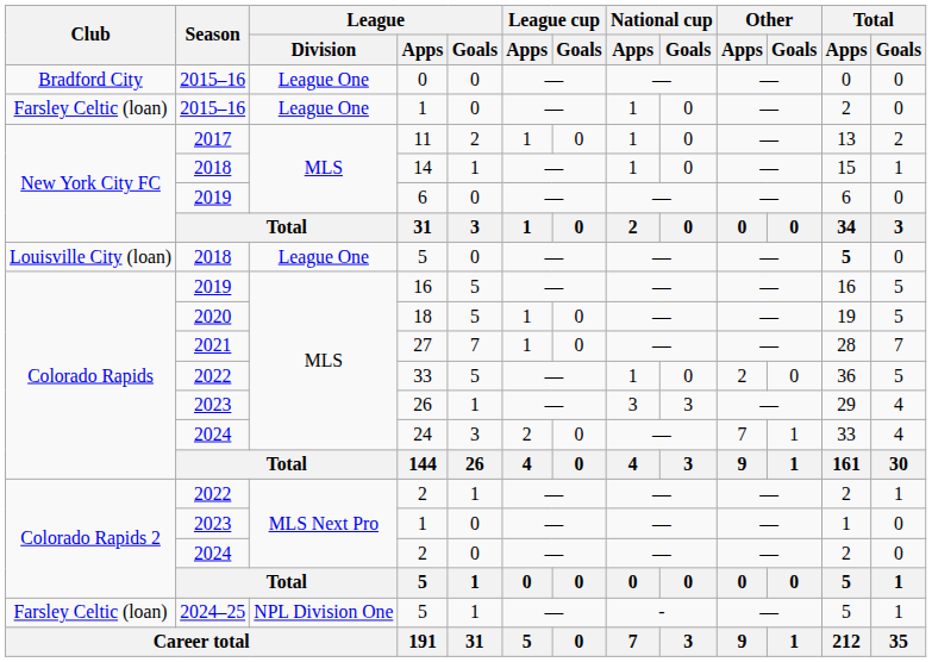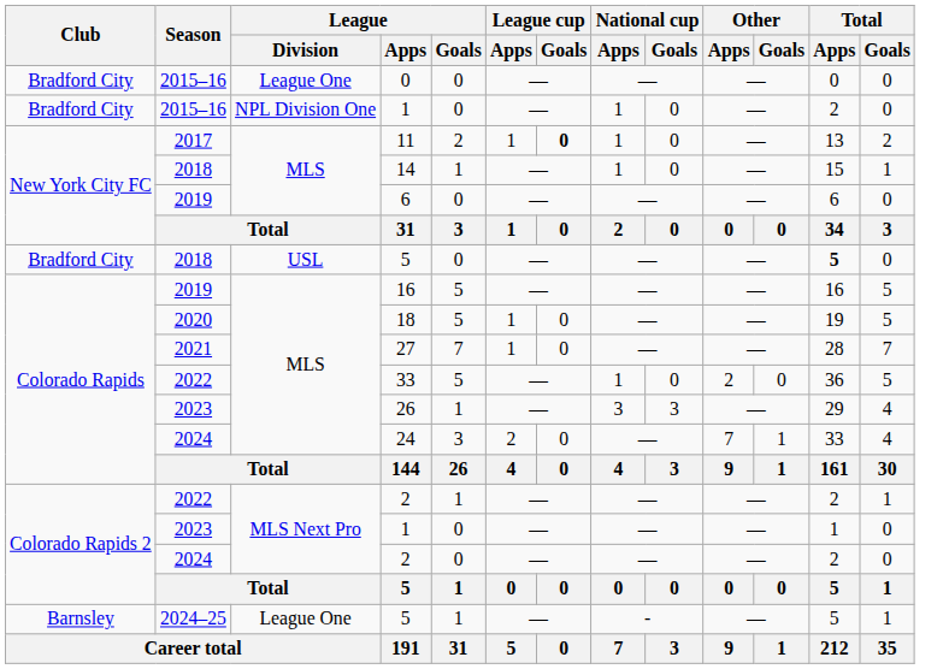2015–16 / 1 | Club: Farsley Celtic (loan) -> Bradford City
2015–16 / 1 | League / Division: League One -> NPL Division One
11 | League cup / Goals: normal -> bold
2018 / 5 | Club: Louisville City (loan) -> Bradford City
2018 / 5 | League / Division: League One -> USL
2024–25 / 5 | Club: Farsley Celtic (loan) -> Barnsley
2024–25 / 5 | League / Division: NPL Division One -> League One
